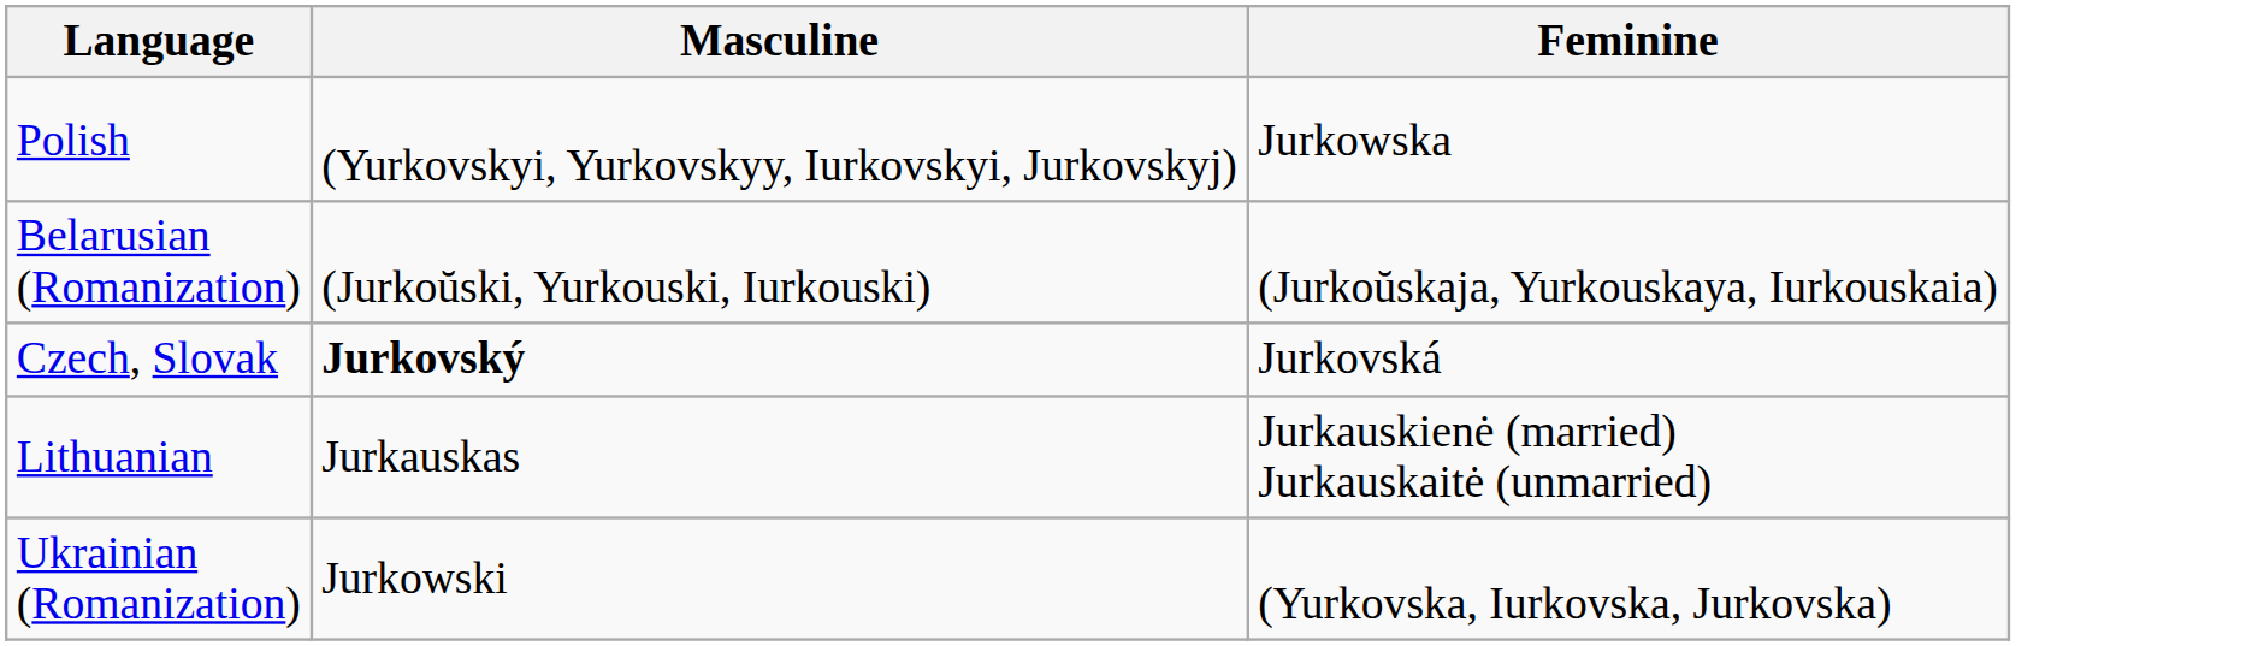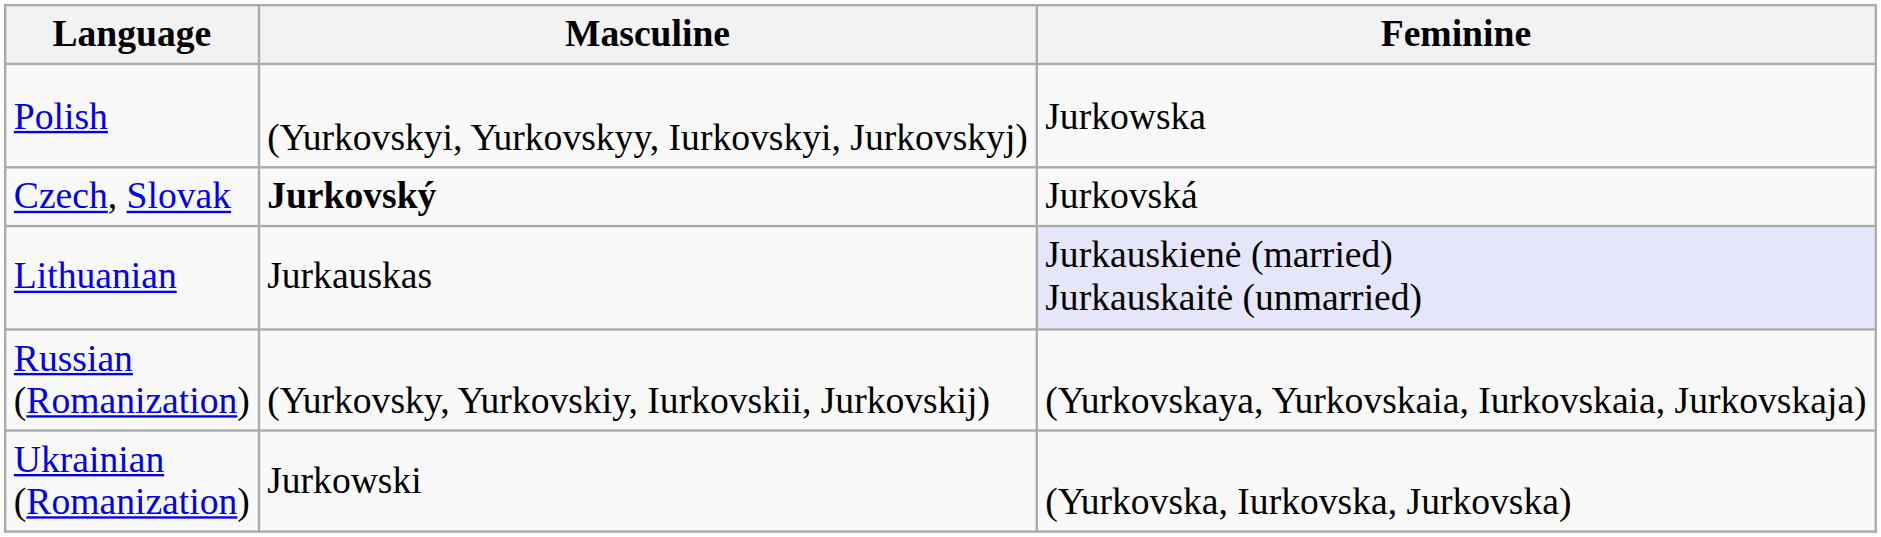- row: Belarusian (Romanization) | (Jurkoŭski, Yurkouski, Iurkouski) | (Jurkoŭskaja, Yurkouskaya, Iurkouskaia)
Lithuanian | Feminine: no background -> lavender background
+ row: Russian (Romanization) | (Yurkovsky, Yurkovskiy, Iurkovskii, Jurkovskij) | (Yurkovskaya, Yurkovskaia, Iurkovskaia, Jurkovskaja)
